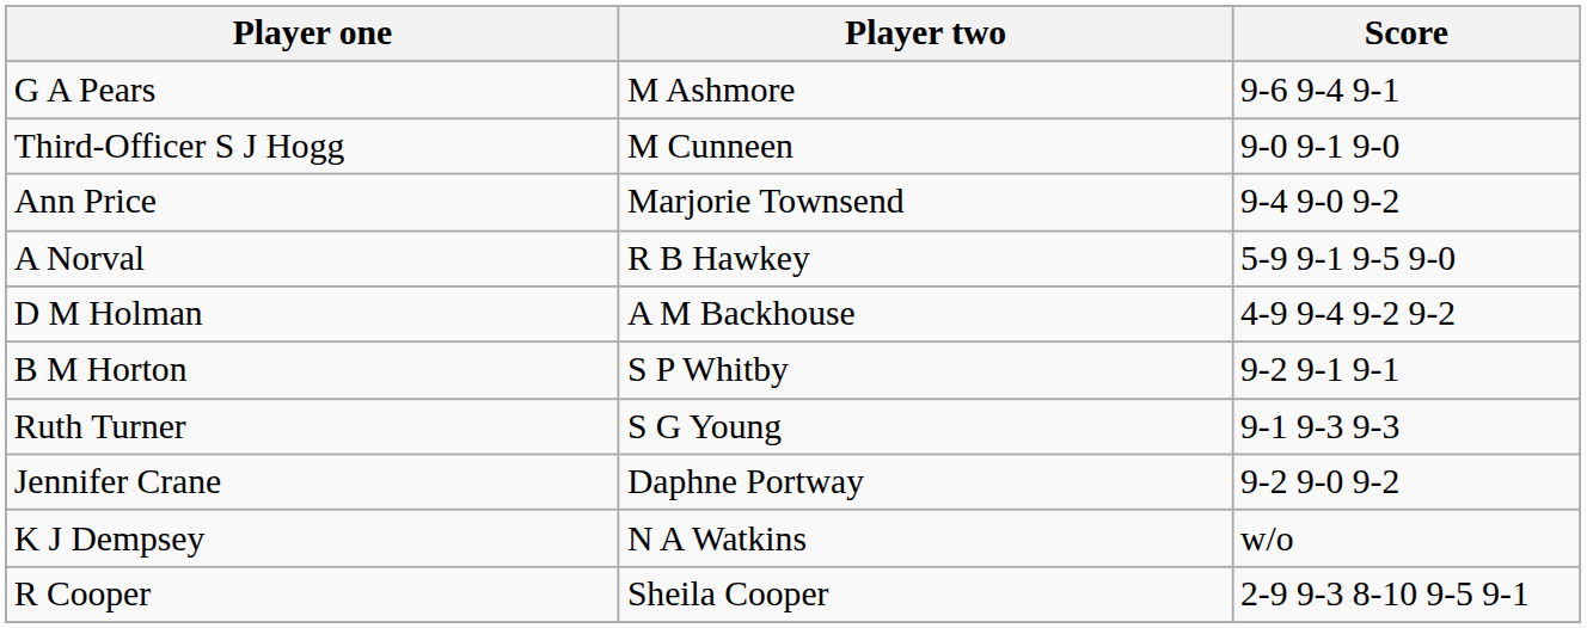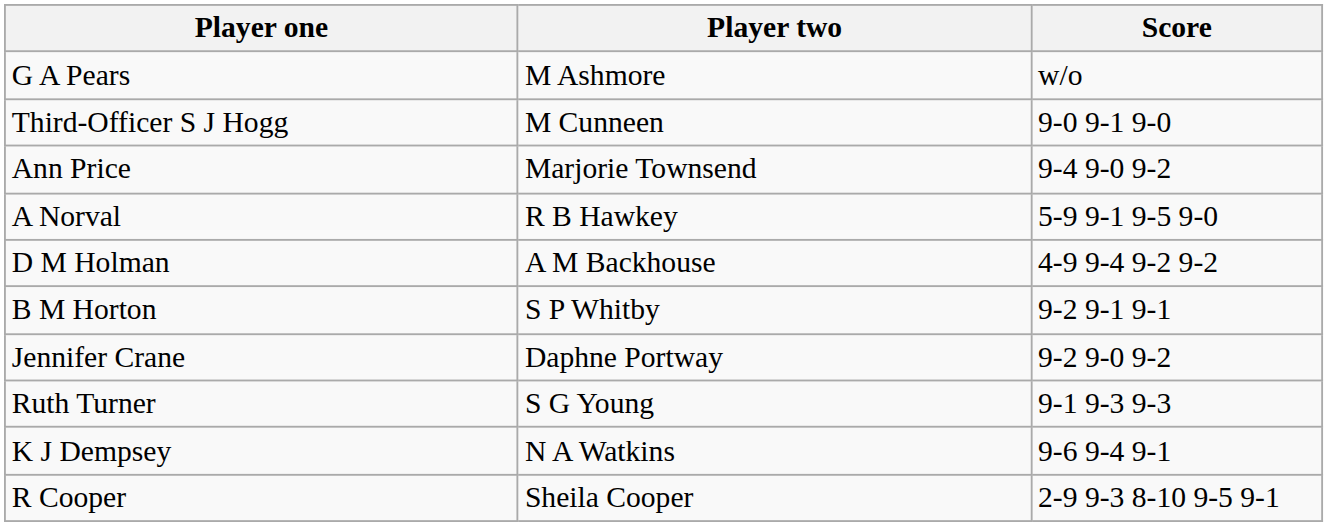G A Pears | Score: 9-6 9-4 9-1 -> w/o
rows swapped: Ruth Turner <-> Jennifer Crane
K J Dempsey | Score: w/o -> 9-6 9-4 9-1
